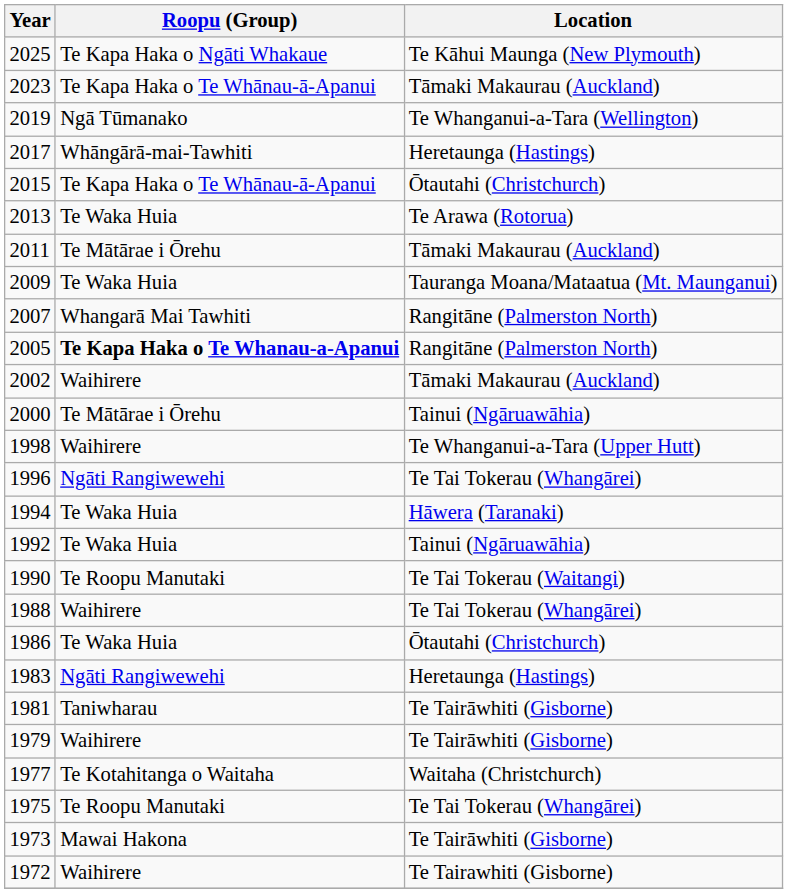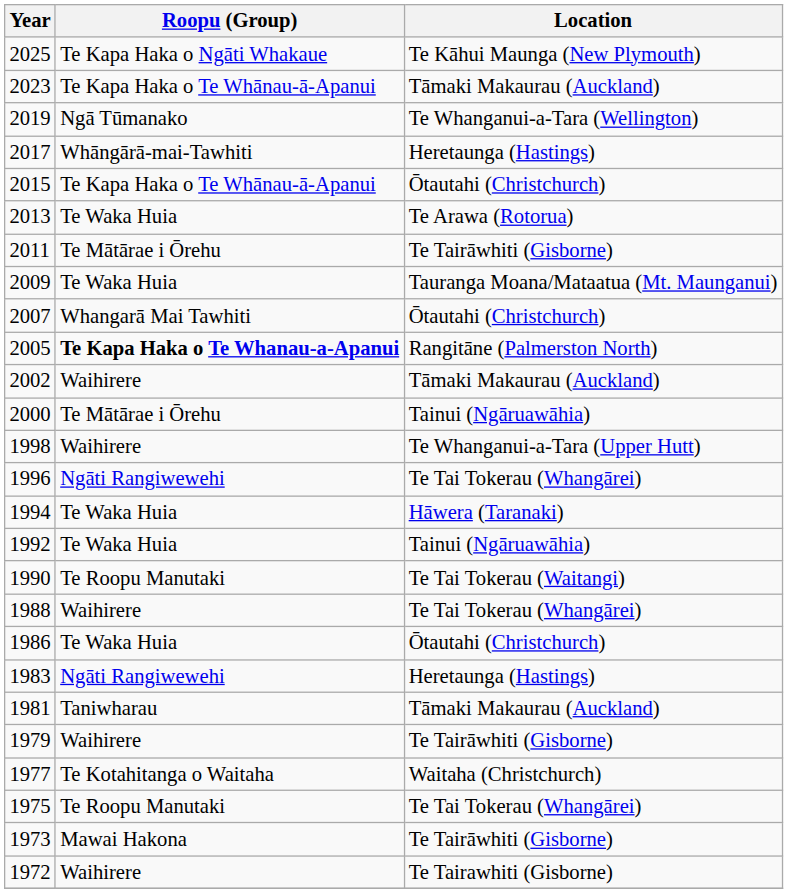2011 | Location: Tāmaki Makaurau (Auckland) -> Te Tairāwhiti (Gisborne)
2007 | Location: Rangitāne (Palmerston North) -> Ōtautahi (Christchurch)
1981 | Location: Te Tairāwhiti (Gisborne) -> Tāmaki Makaurau (Auckland)
